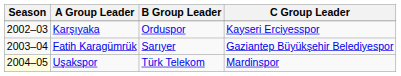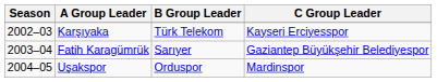Karşıyaka | B Group Leader: Orduspor -> Türk Telekom
Uşakspor | Season: lightyellow background -> no background
Uşakspor | B Group Leader: Türk Telekom -> Orduspor
